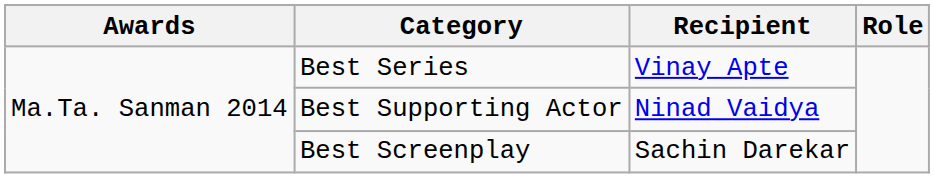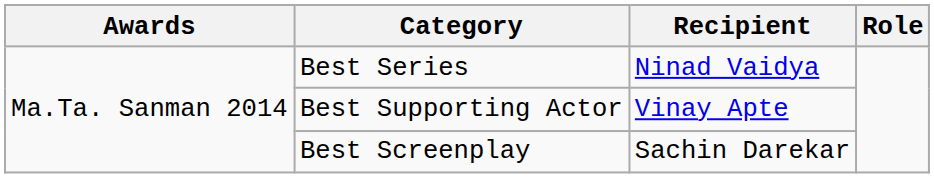Best Series | Recipient: Vinay Apte -> Ninad Vaidya
Best Supporting Actor | Recipient: Ninad Vaidya -> Vinay Apte
